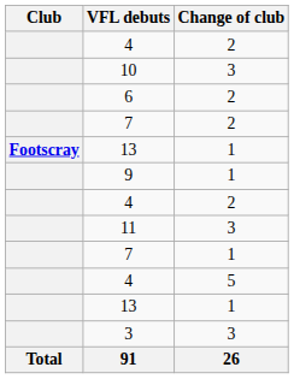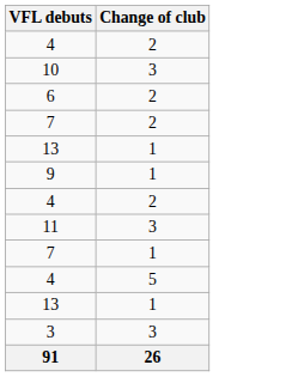- column: Club | Footscray | Total
